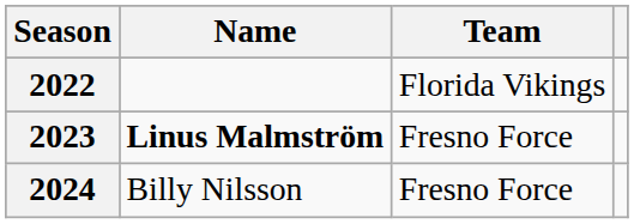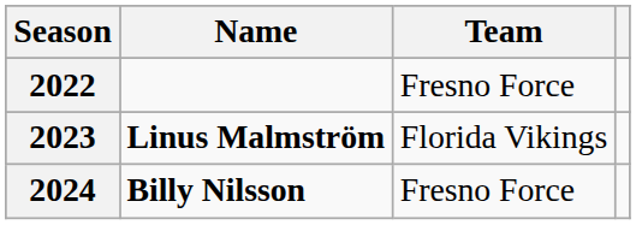2022 | Team: Florida Vikings -> Fresno Force
2023 | Team: Fresno Force -> Florida Vikings
2024 | Name: normal -> bold
